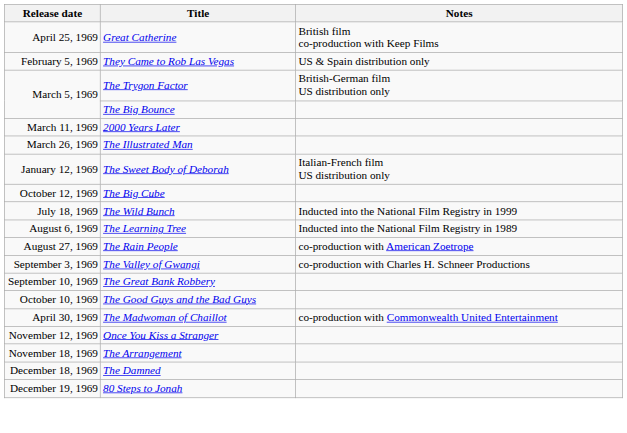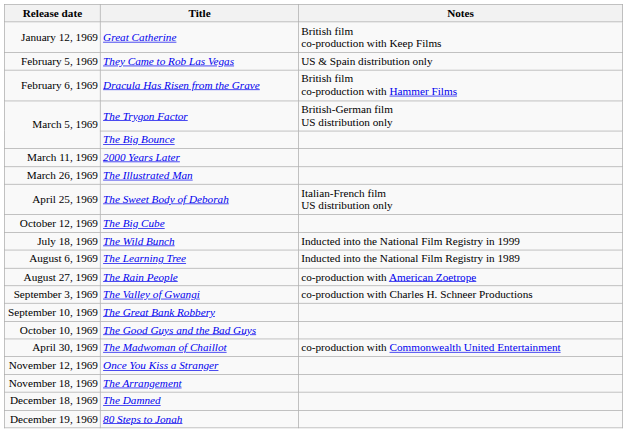Great Catherine | Release date: April 25, 1969 -> January 12, 1969
+ row: February 6, 1969 | Dracula Has Risen from the Grave | British film co-production with Hammer Films
The Sweet Body of Deborah | Release date: January 12, 1969 -> April 25, 1969
